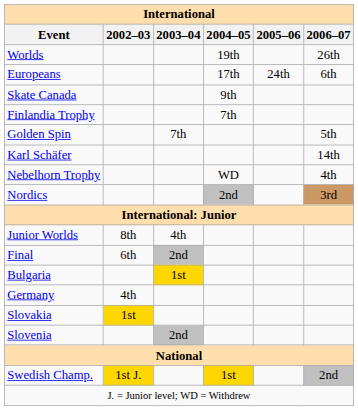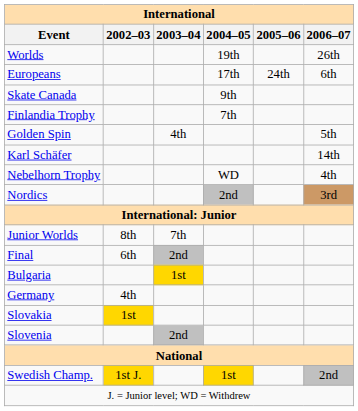Golden Spin | 2003–04: 7th -> 4th
Junior Worlds | 2003–04: 4th -> 7th
